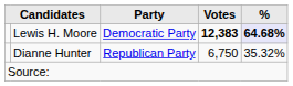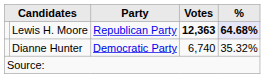Lewis H. Moore | Party: Democratic Party -> Republican Party
Lewis H. Moore | Votes: 12,383 -> 12,363
Dianne Hunter | Party: Republican Party -> Democratic Party
Dianne Hunter | Votes: 6,750 -> 6,740
